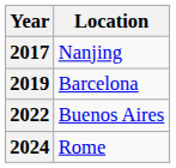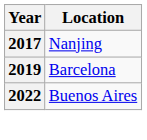- row: 2024 | Rome
